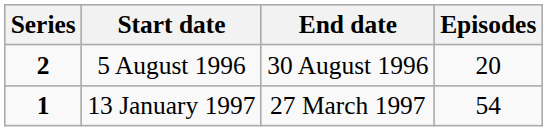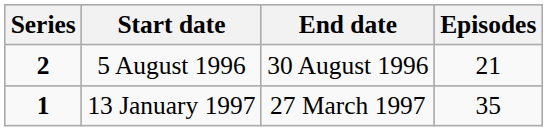5 August 1996 | Episodes: 20 -> 21
13 January 1997 | Episodes: 54 -> 35
